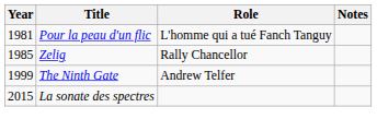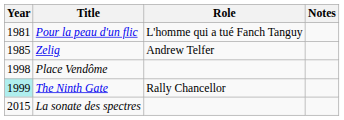Zelig | Role: Rally Chancellor -> Andrew Telfer
+ row: 1998 | Place Vendôme
The Ninth Gate | Year: no background -> paleturquoise background
The Ninth Gate | Role: Andrew Telfer -> Rally Chancellor
